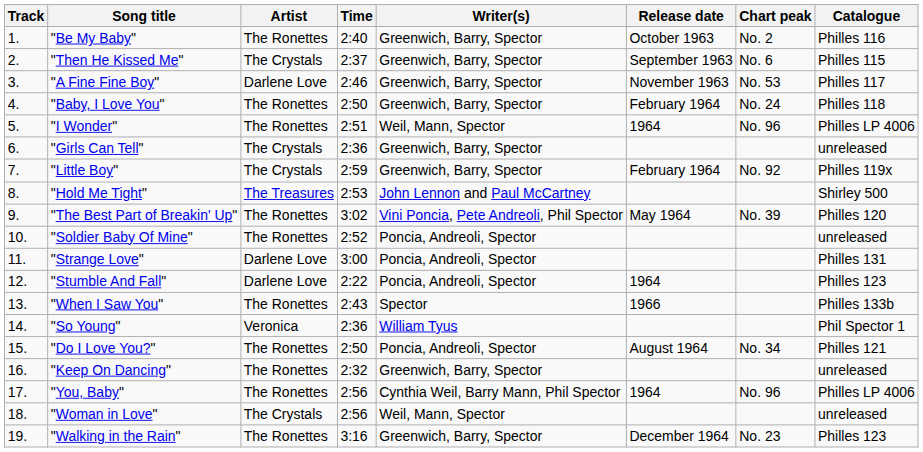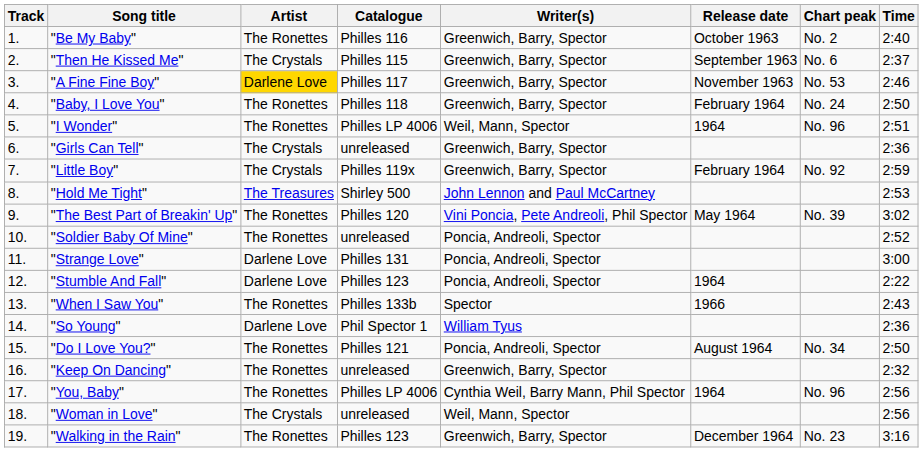columns swapped: Time <-> Catalogue
"A Fine Fine Boy" | Artist: no background -> gold background
"So Young" | Artist: Veronica -> Darlene Love
